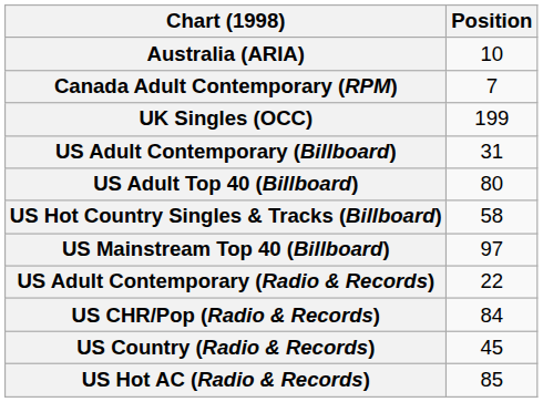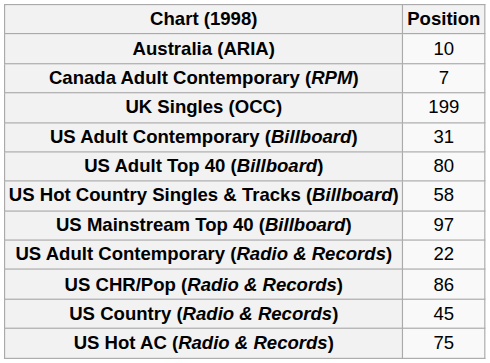US CHR/Pop (Radio & Records) | Position: 84 -> 86
US Hot AC (Radio & Records) | Position: 85 -> 75
